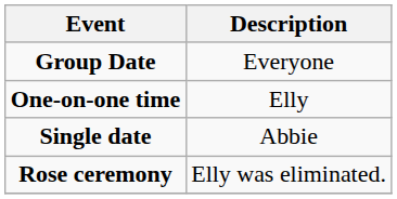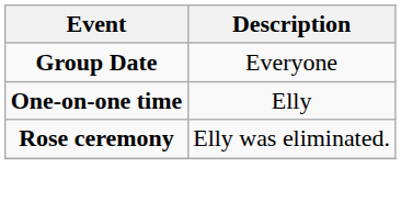- row: Single date | Abbie
